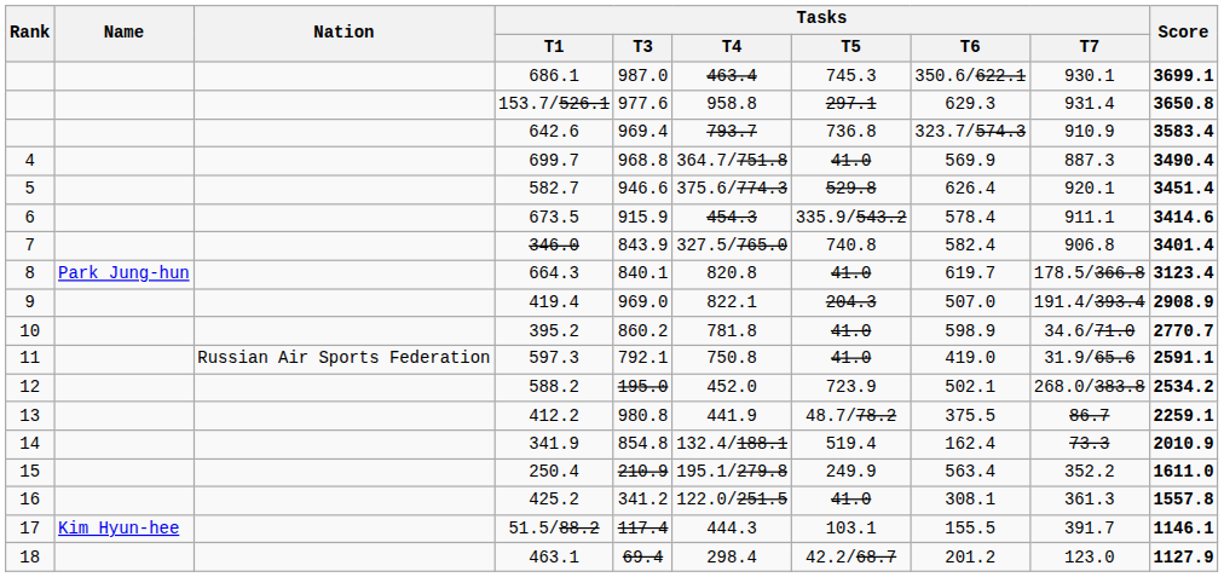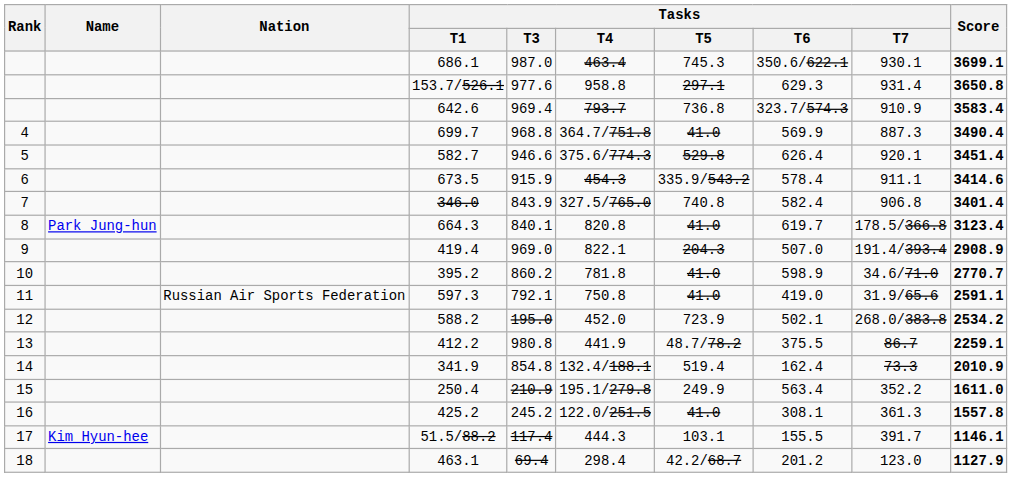425.2 | Tasks / T3: 341.2 -> 245.2
